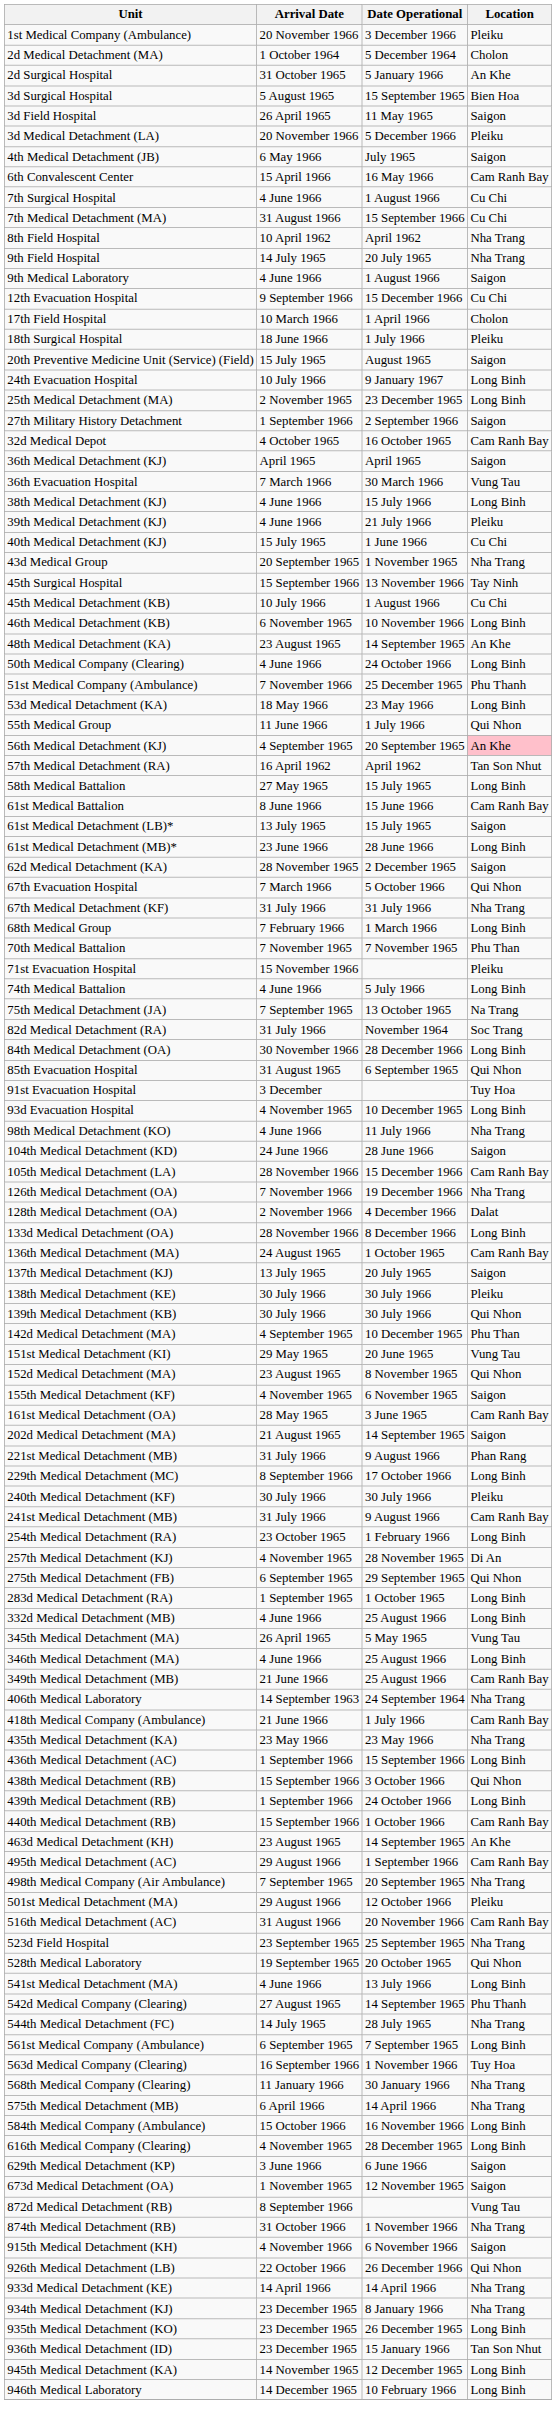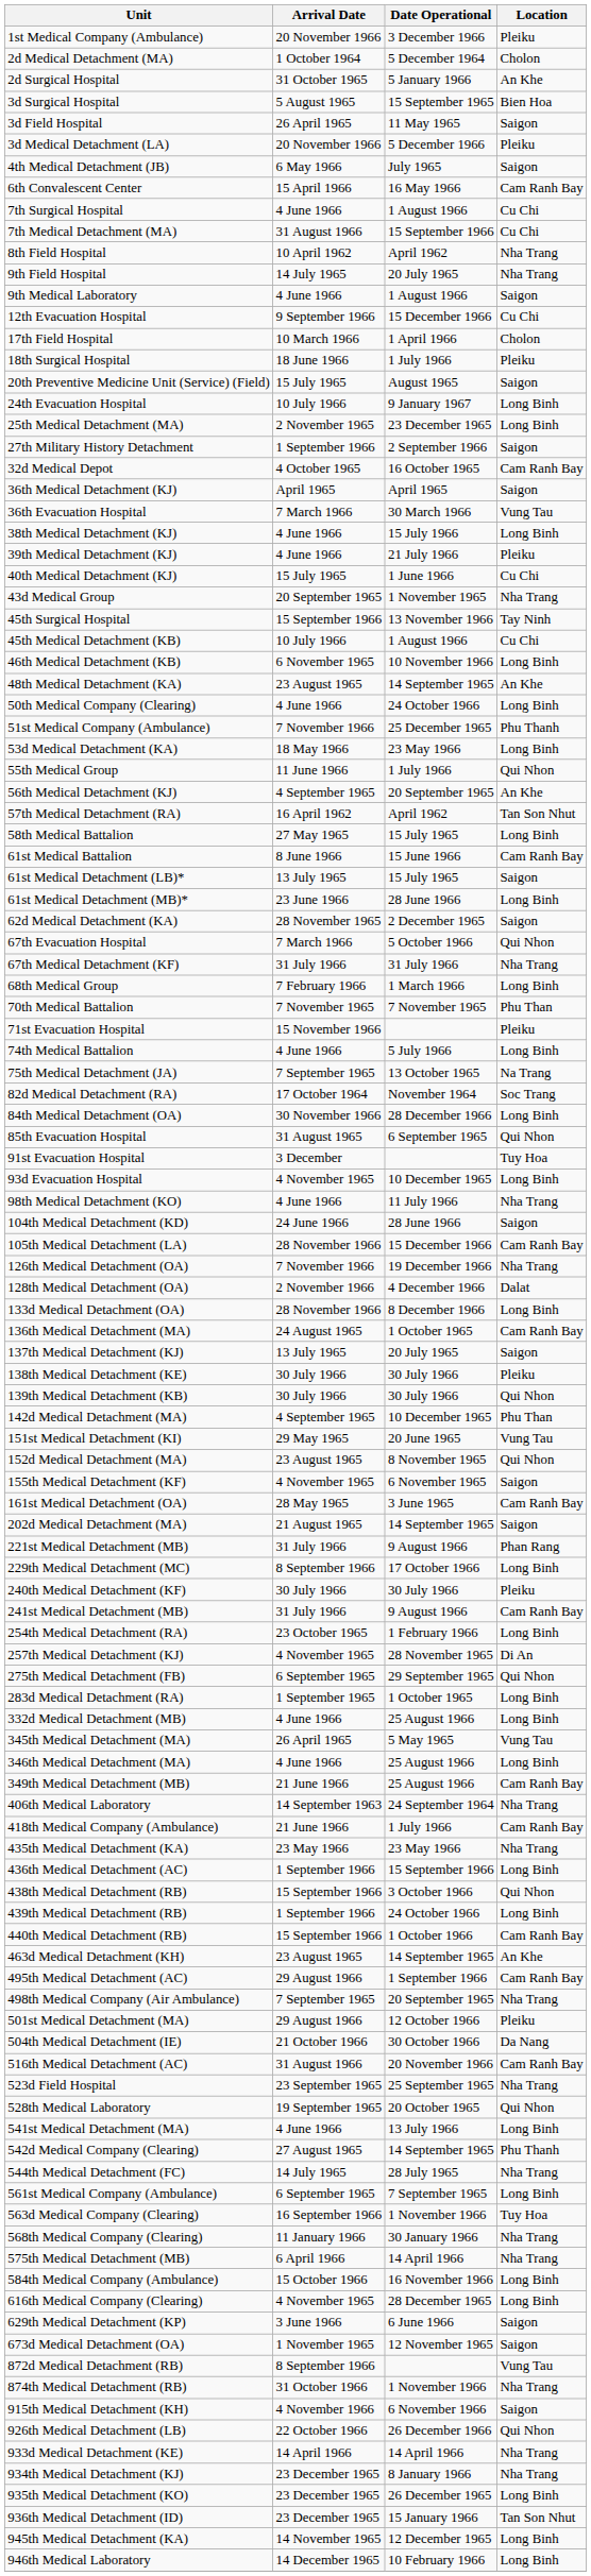56th Medical Detachment (KJ) | Location: pink background -> no background
82d Medical Detachment (RA) | Arrival Date: 31 July 1966 -> 17 October 1964
+ row: 504th Medical Detachment (IE) | 21 October 1966 | 30 October 1966 | Da Nang
